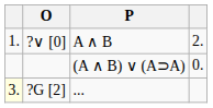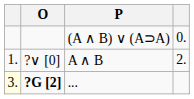rows swapped: (A ∧ B) ∨ (A⊃A) <-> A ∧ B
... | O: normal -> bold
